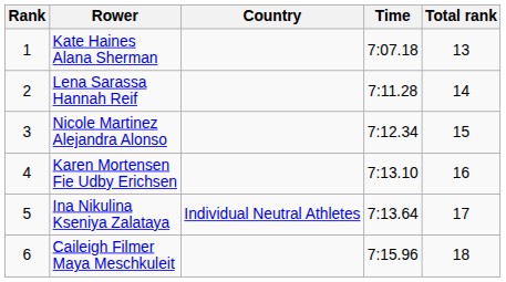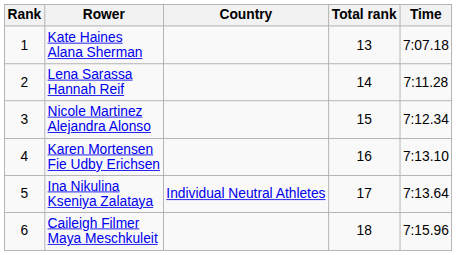columns swapped: Time <-> Total rank
